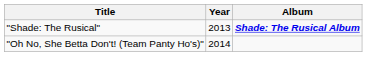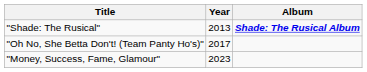"Oh No, She Betta Don't! (Team Panty Ho's)" | Year: 2014 -> 2017
+ row: "Money, Success, Fame, Glamour" | 2023
